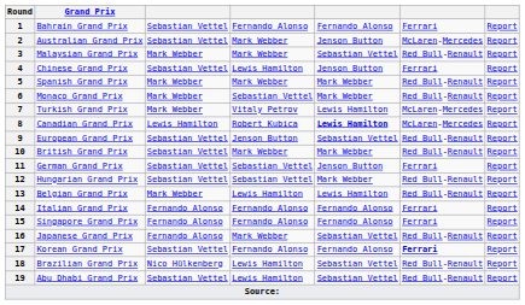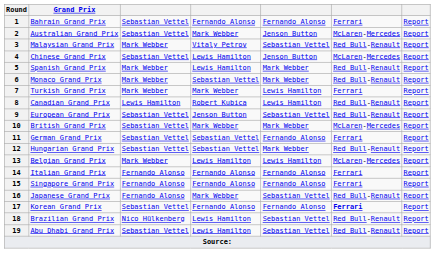3 | column 4: Mark Webber -> Vitaly Petrov
4 | column 6: Ferrari -> McLaren-Mercedes
5 | column 4: Mark Webber -> Lewis Hamilton
7 | column 4: Vitaly Petrov -> Mark Webber
7 | column 6: McLaren-Mercedes -> Ferrari
8 | column 5: bold -> normal
8 | column 6: McLaren-Mercedes -> Red Bull-Renault
10 | column 6: Red Bull-Renault -> McLaren-Mercedes
11 | column 5: Jenson Button -> Fernando Alonso
13 | column 6: Red Bull-Renault -> McLaren-Mercedes
